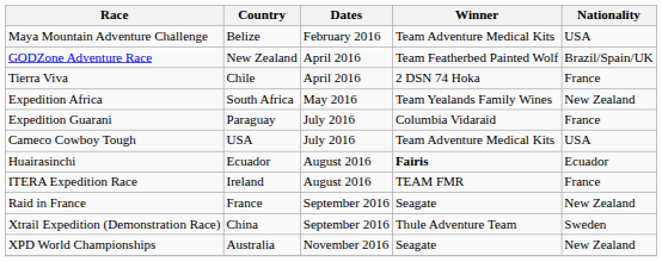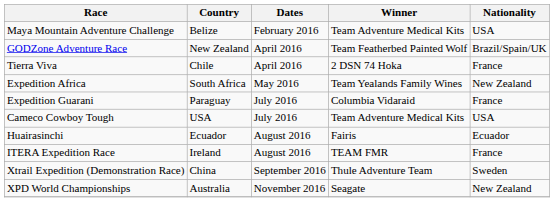Huairasinchi | Winner: bold -> normal
- row: Raid in France | France | September 2016 | Seagate | New Zealand
